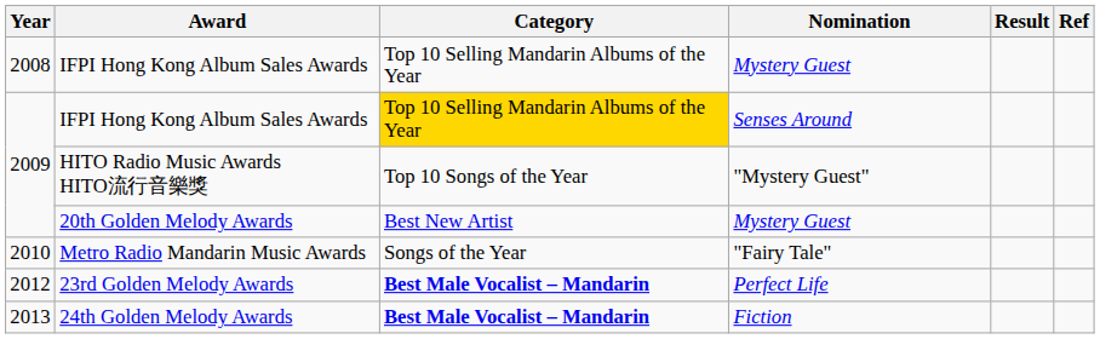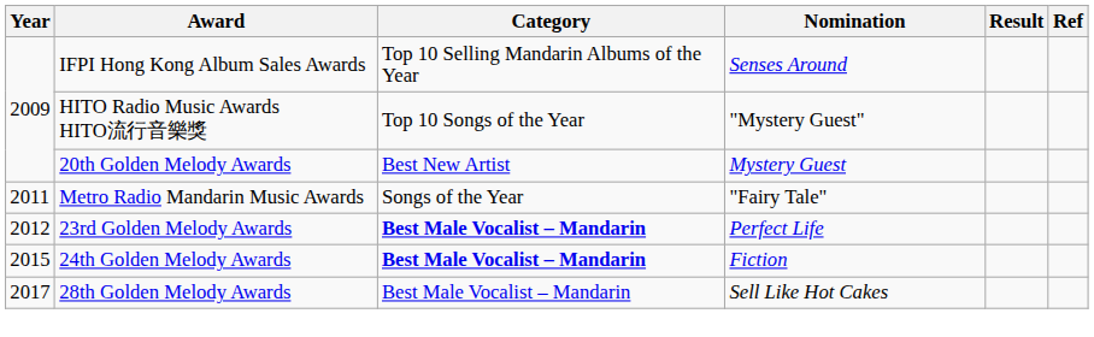- row: 2008 | IFPI Hong Kong Album Sales Awards | Top 10 Selling Mandarin Albums of the Year | Mystery Guest
IFPI Hong Kong Album Sales Awards / Senses Around | Category: gold background -> no background
Metro Radio Mandarin Music Awards | Year: 2010 -> 2011
24th Golden Melody Awards | Year: 2013 -> 2015
+ row: 2017 | 28th Golden Melody Awards | Best Male Vocalist – Mandarin | Sell Like Hot Cakes
